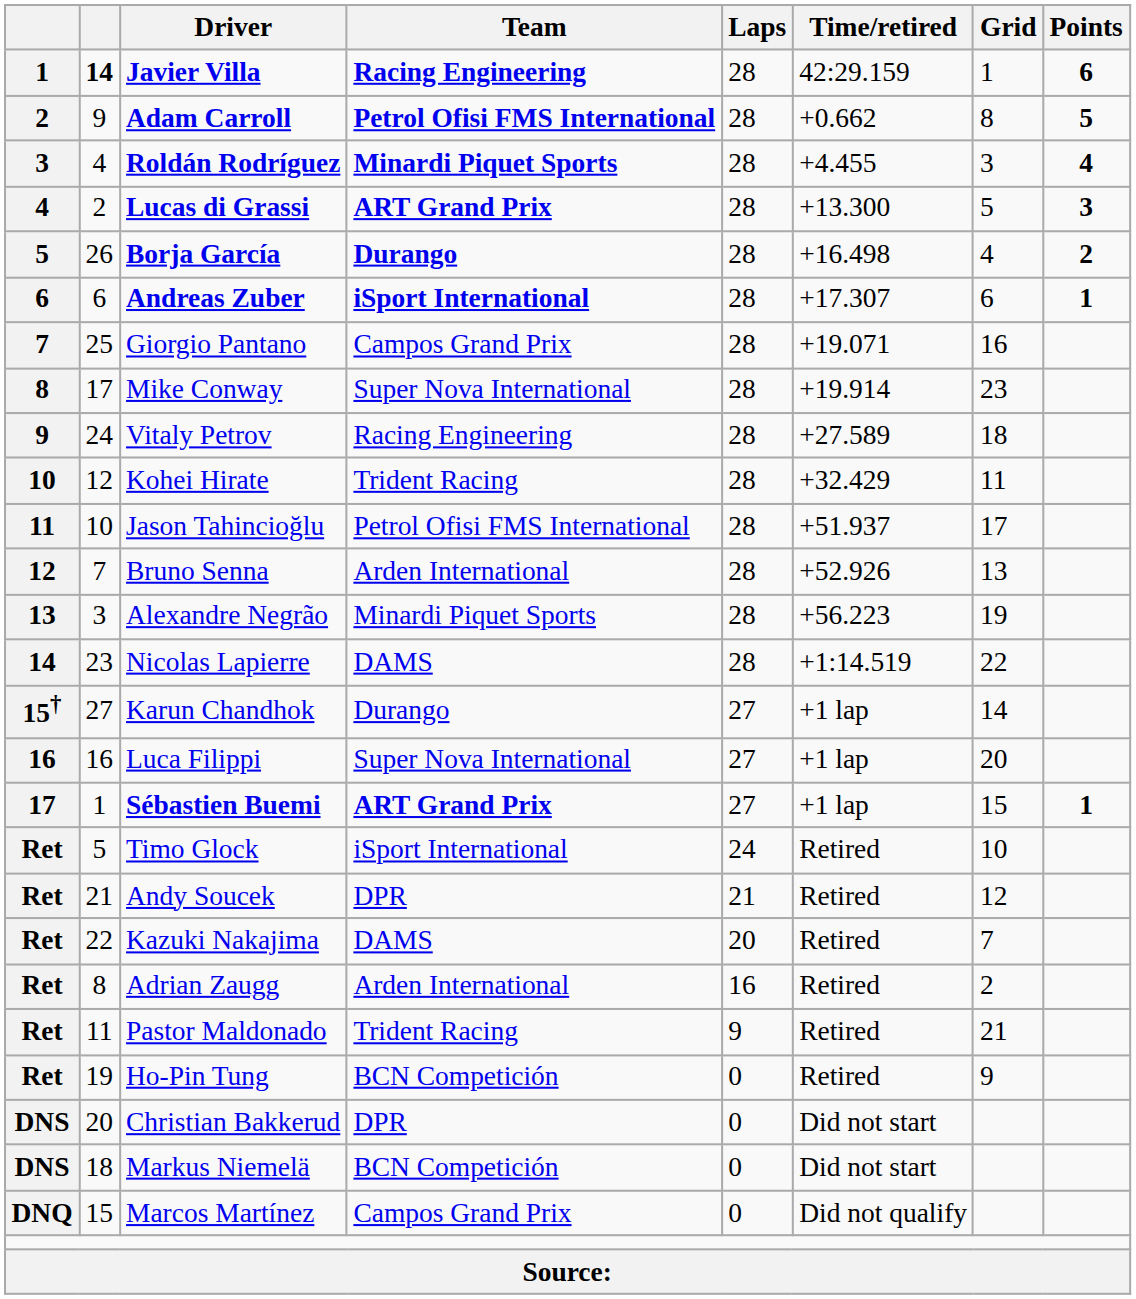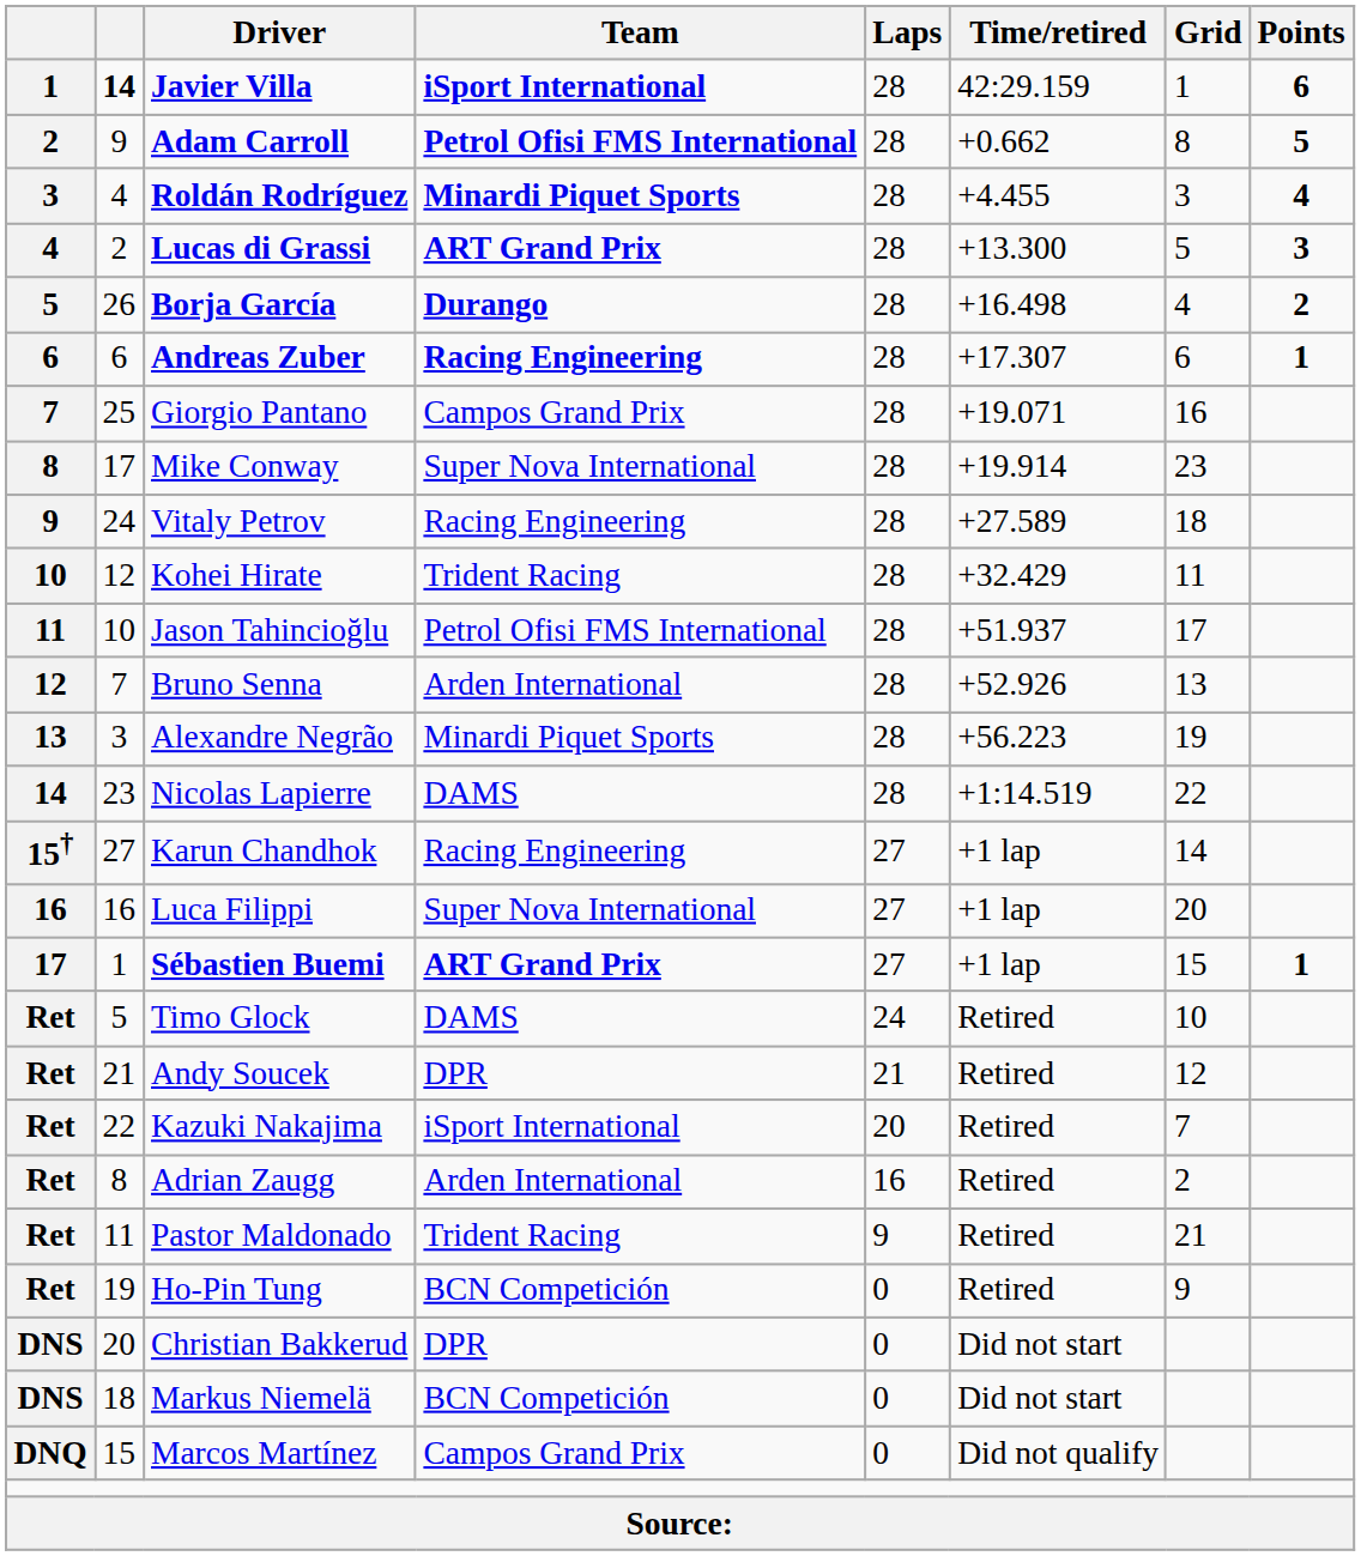Javier Villa | Team: Racing Engineering -> iSport International
Andreas Zuber | Team: iSport International -> Racing Engineering
Karun Chandhok | Team: Durango -> Racing Engineering
Timo Glock | Team: iSport International -> DAMS
Kazuki Nakajima | Team: DAMS -> iSport International
